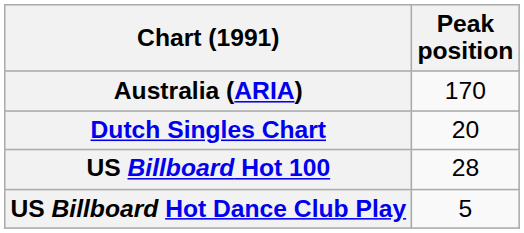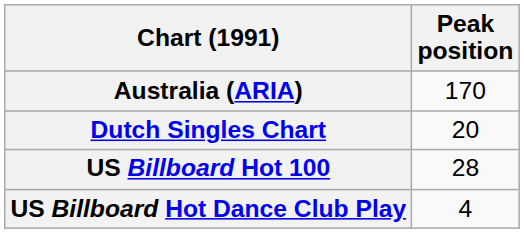US Billboard Hot Dance Club Play | Peak position: 5 -> 4
